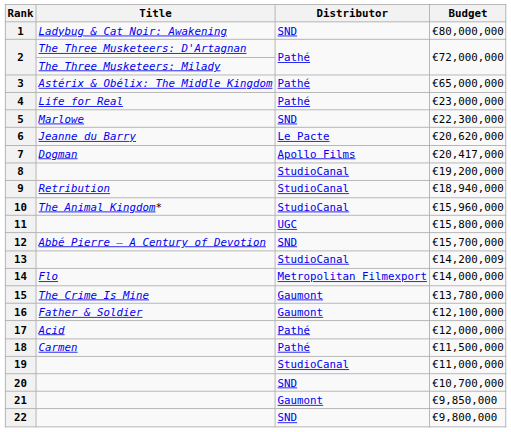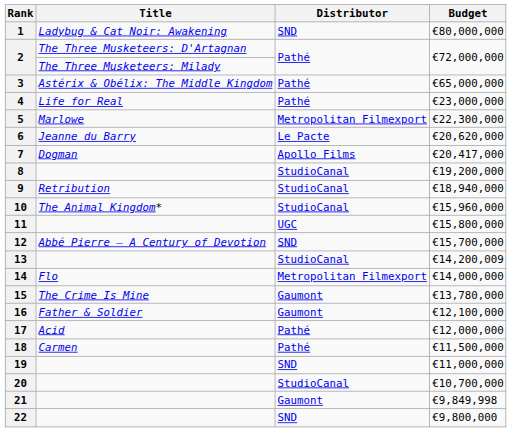5 | Distributor: SND -> Metropolitan Filmexport
19 | Distributor: StudioCanal -> SND
20 | Distributor: SND -> StudioCanal
21 | Budget: €9,850,000 -> €9,849,998
